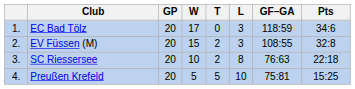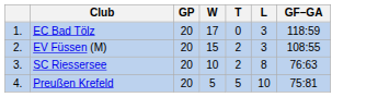- column: Pts | 34:6 | 32:8 | 22:18 | 15:25
